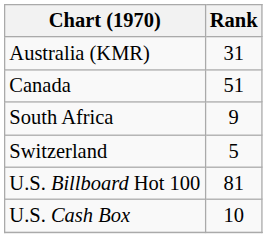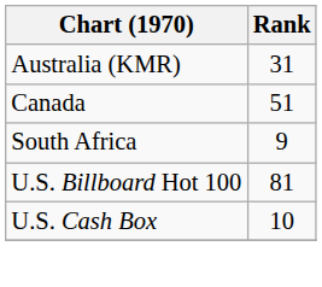- row: Switzerland | 5
